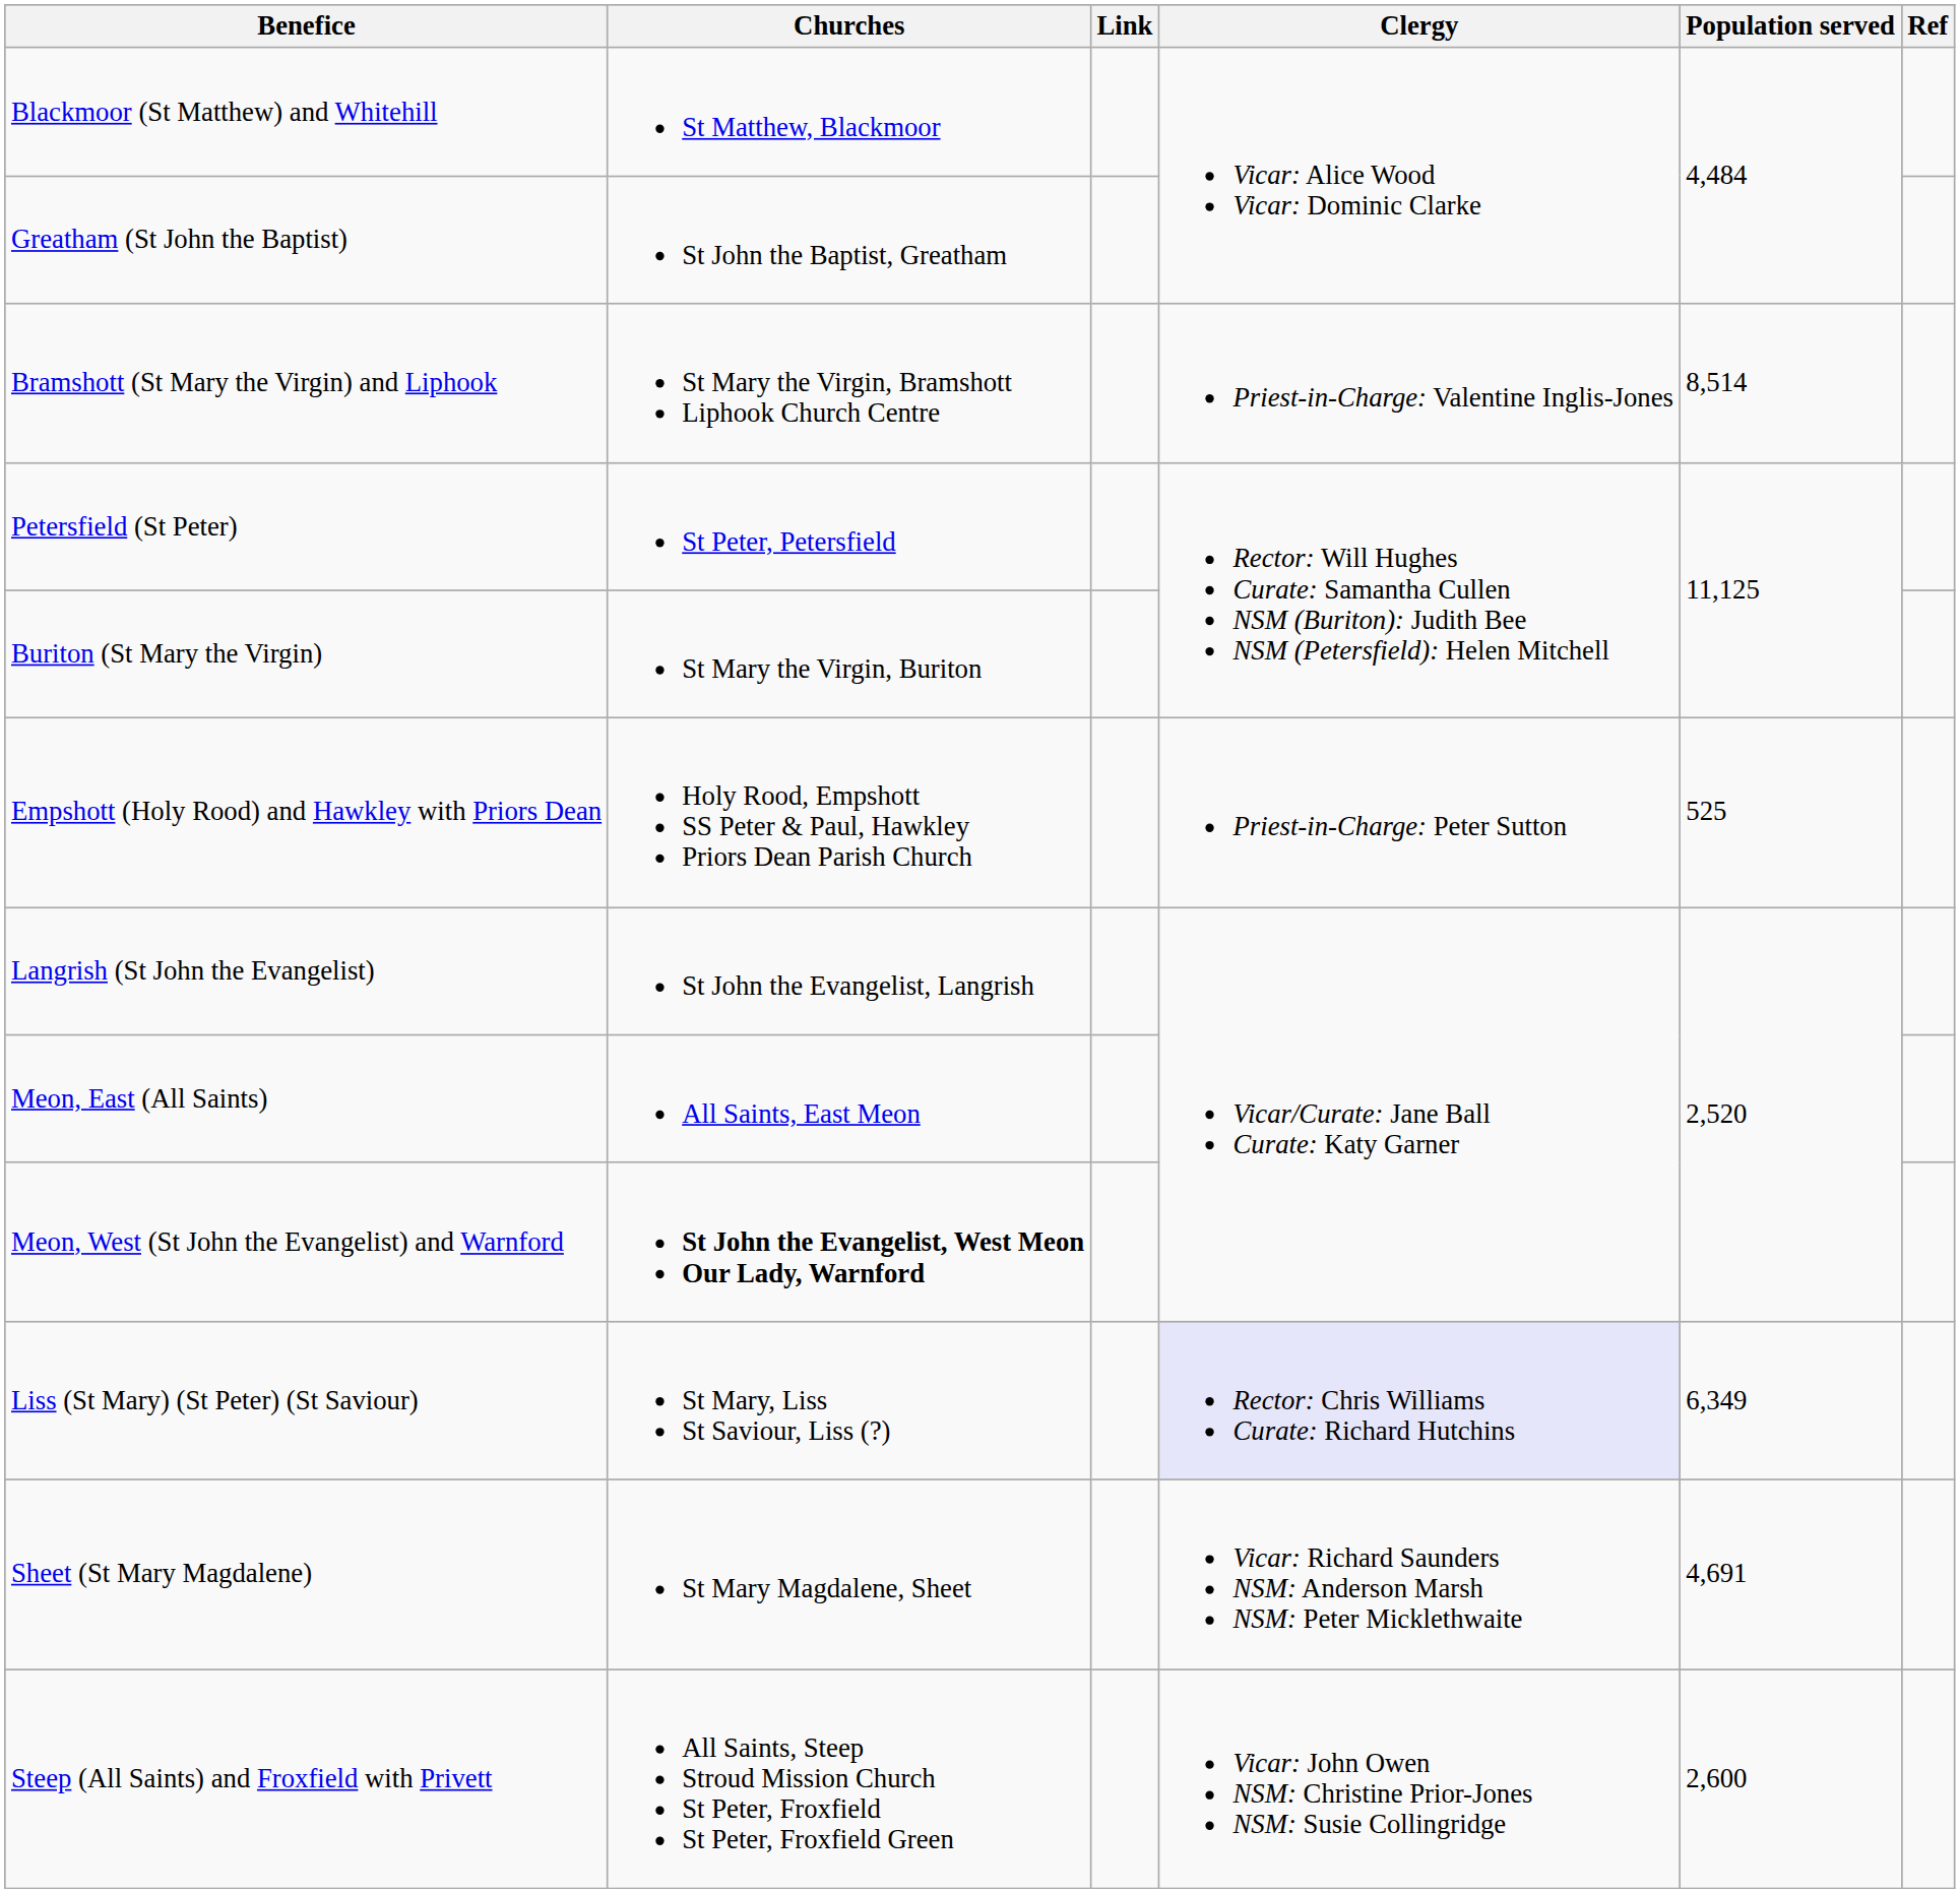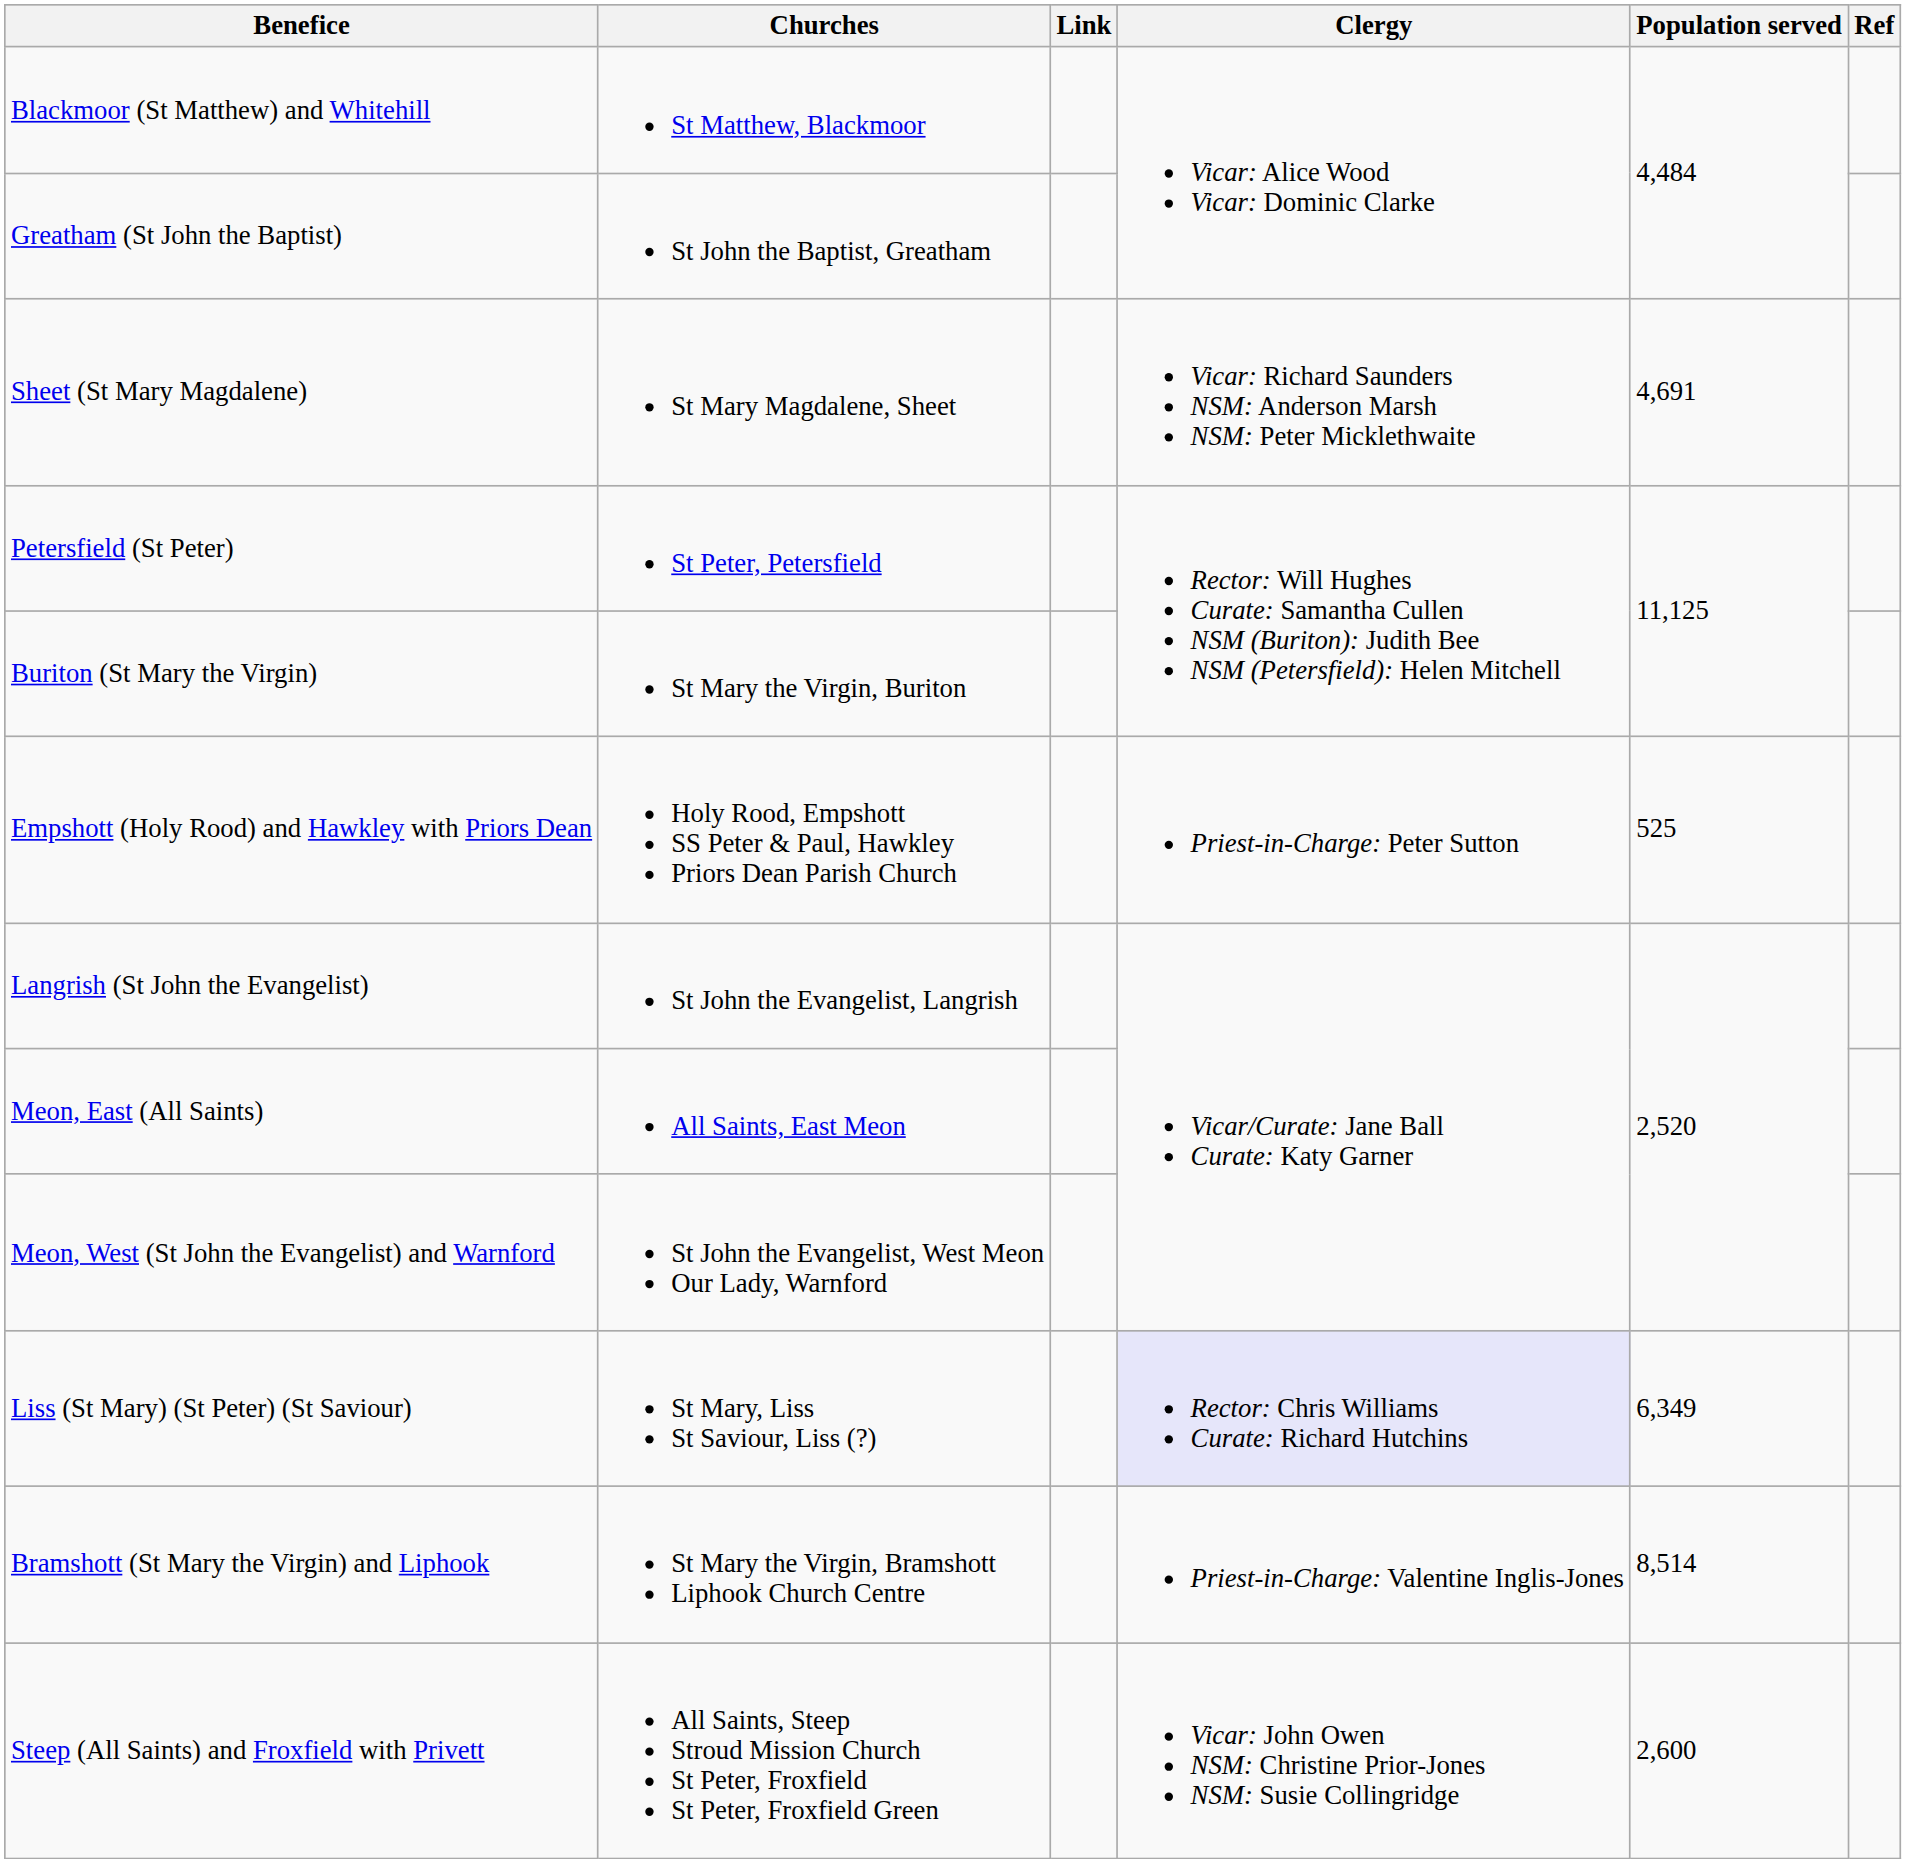rows swapped: Bramshott (St Mary the Virgin) and Liphook <-> Sheet (St Mary Magdalene)
Meon, West (St John the Evangelist) and Warnford | Churches: bold -> normal
